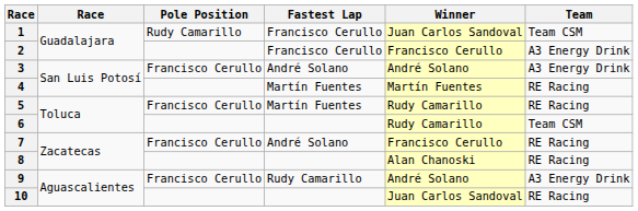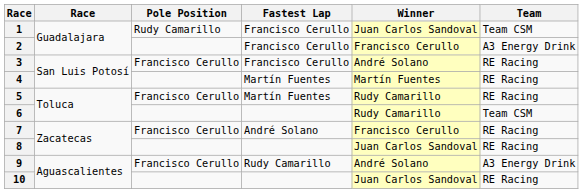3 | Fastest Lap: André Solano -> Francisco Cerullo
3 | Team: A3 Energy Drink -> RE Racing
8 | Winner: Alan Chanoski -> Juan Carlos Sandoval
